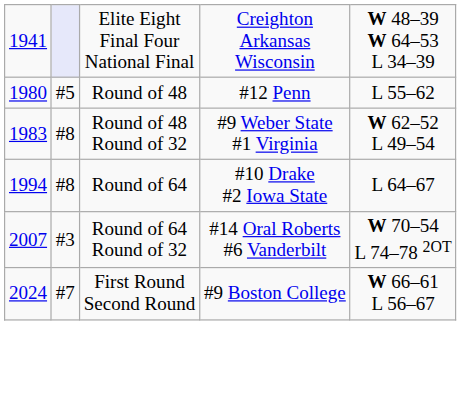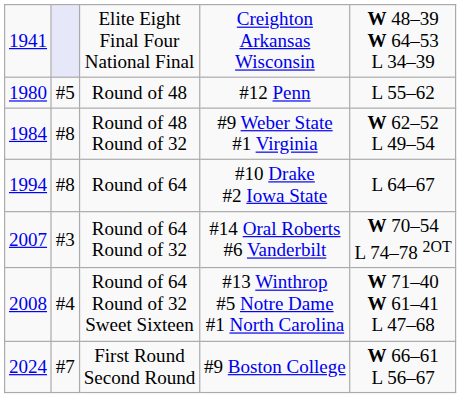Round of 48 Round of 32 | column 1: 1983 -> 1984
+ row: 2008 | #4 | Round of 64 Round of 32 Sweet Sixteen | #13 Winthrop #5 Notre Dame #1 North Carolina | W 71–40 W 61–41 L 47–68
